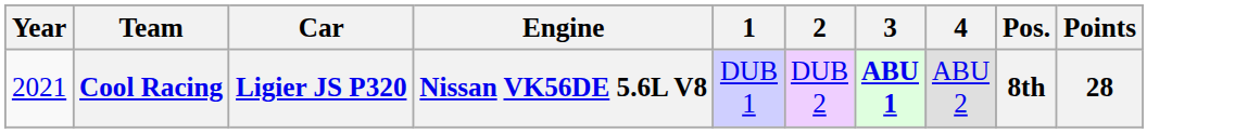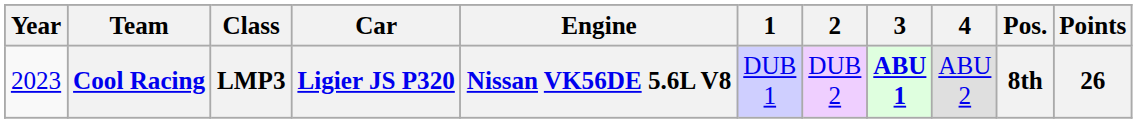+ column: Class | LMP3
Cool Racing | Year: 2021 -> 2023
Cool Racing | Points: 28 -> 26
